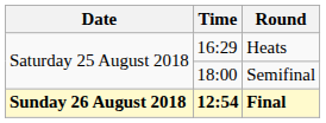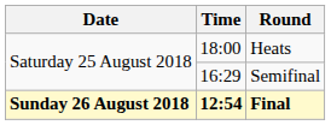Heats | Time: 16:29 -> 18:00
Semifinal | Time: 18:00 -> 16:29
